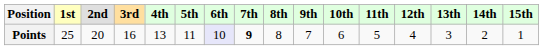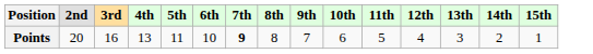- column: 1st | 25
Points | 6th: lavender background -> no background
